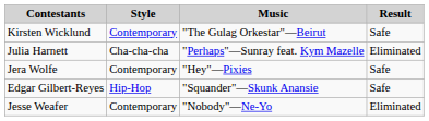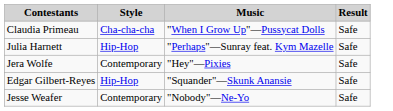- row: Kirsten Wicklund | Contemporary | "The Gulag Orkestar"—Beirut | Safe
+ row: Claudia Primeau | Cha-cha-cha | "When I Grow Up"—Pussycat Dolls | Safe
Julia Harnett | Style: Cha-cha-cha -> Hip-Hop
Julia Harnett | Result: Eliminated -> Safe
Jesse Weafer | Result: Eliminated -> Safe
